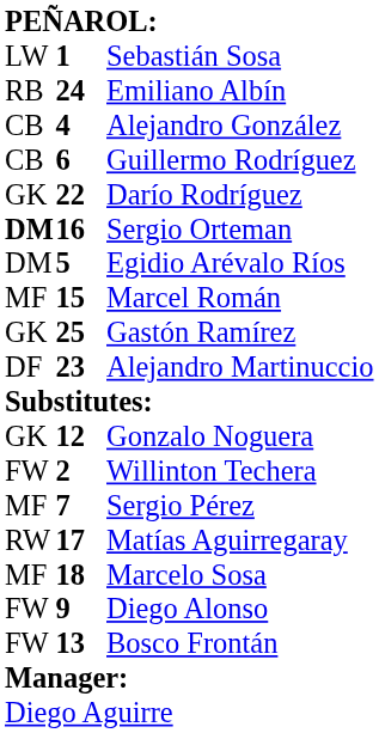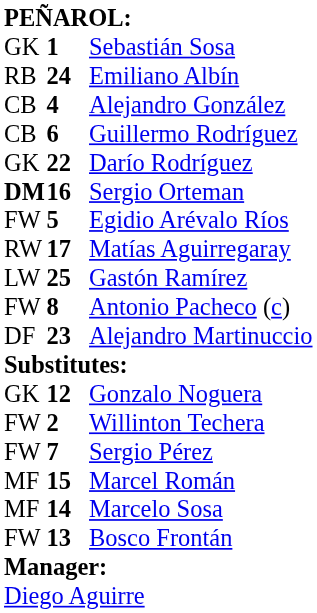Sebastián Sosa | column 1: LW -> GK
Egidio Arévalo Ríos | column 1: DM -> FW
rows swapped: Matías Aguirregaray <-> Marcel Román
Gastón Ramírez | column 1: GK -> LW
+ row: FW | 8 | Antonio Pacheco (c)
Sergio Pérez | column 1: MF -> FW
Marcelo Sosa | column 2: 18 -> 14
- row: FW | 9 | Diego Alonso
